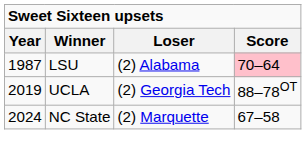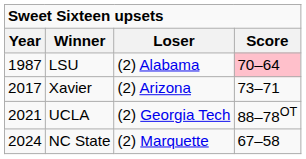+ row: 2017 | Xavier | (2) Arizona | 73–71
UCLA | Year: 2019 -> 2021
